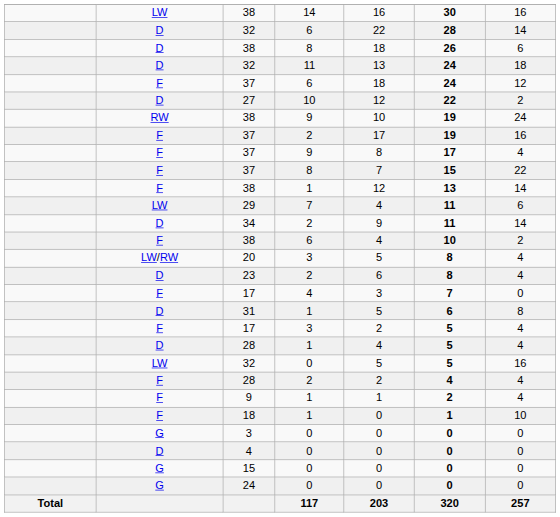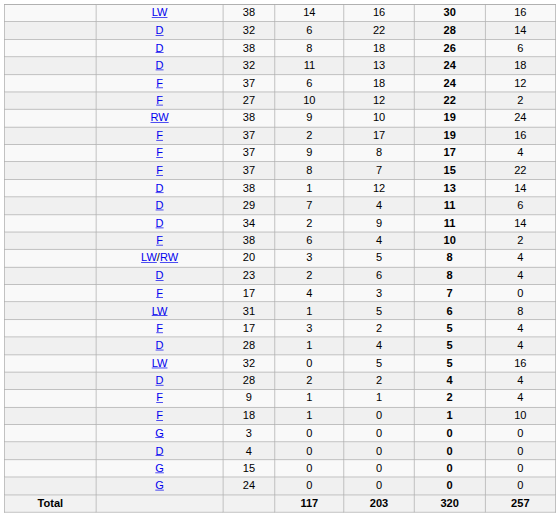27 | column 2: D -> F
38 / 1 | column 2: F -> D
29 | column 2: LW -> D
31 | column 2: D -> LW
28 / 2 | column 2: F -> D
